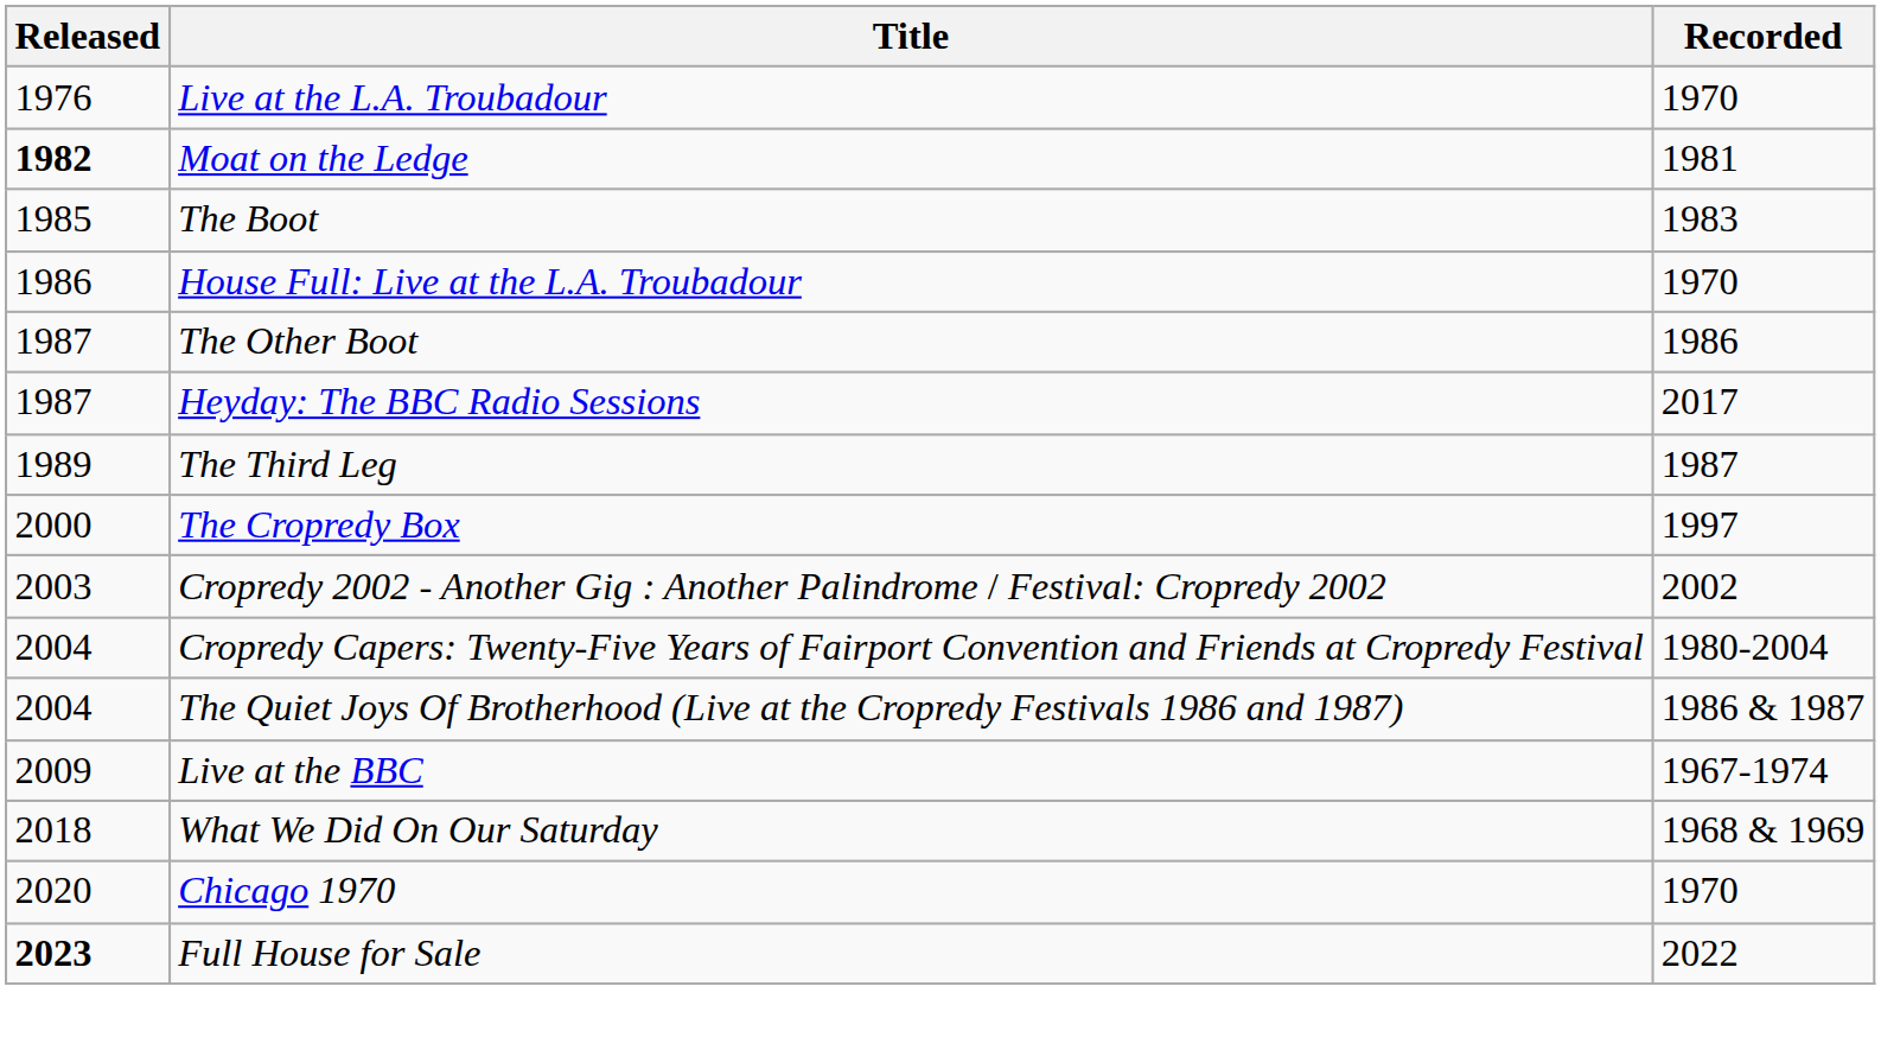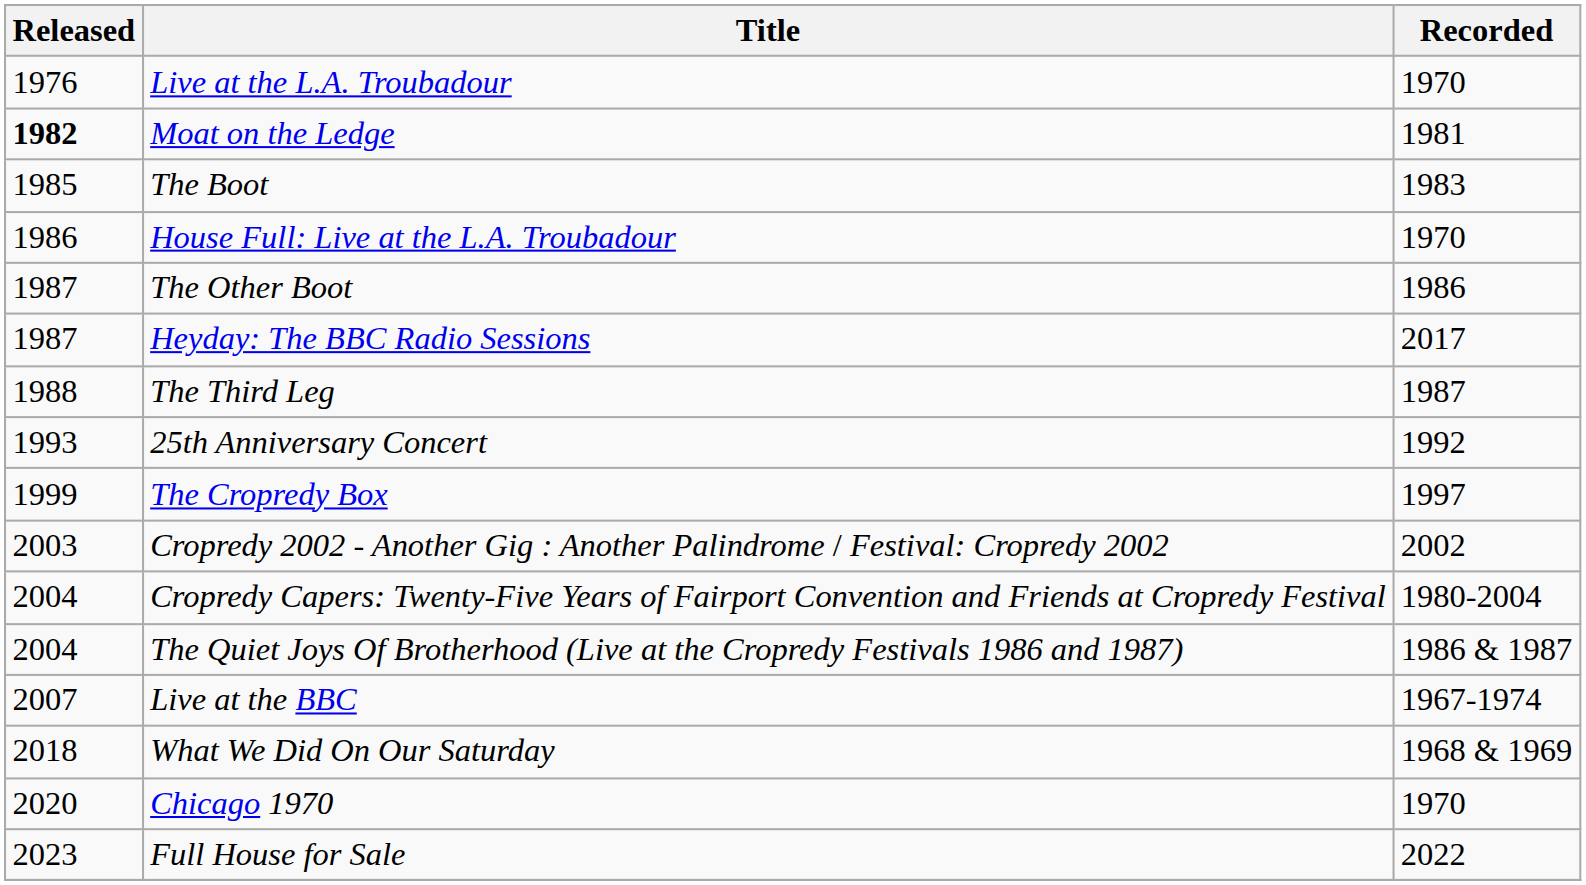The Third Leg | Released: 1989 -> 1988
+ row: 1993 | 25th Anniversary Concert | 1992
The Cropredy Box | Released: 2000 -> 1999
Live at the BBC | Released: 2009 -> 2007
Full House for Sale | Released: bold -> normal
